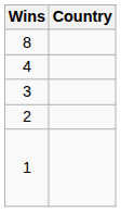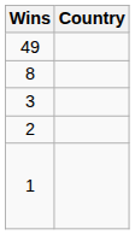+ row: 49
- row: 4
